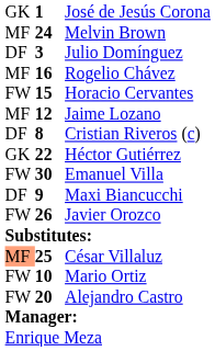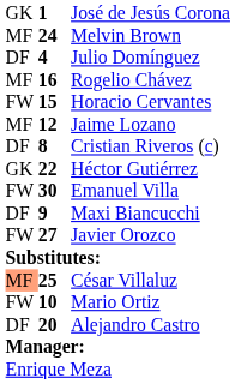Julio Domínguez | column 2: 3 -> 4
Javier Orozco | column 2: 26 -> 27
Alejandro Castro | column 1: FW -> DF
